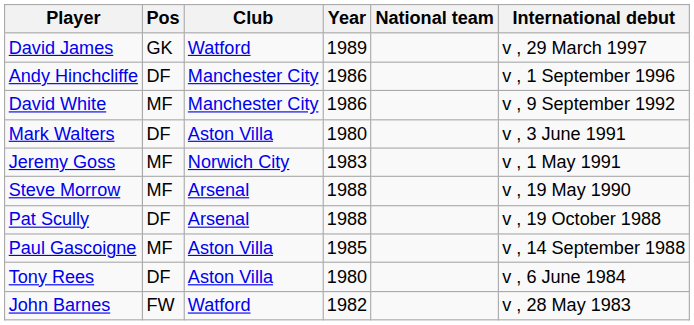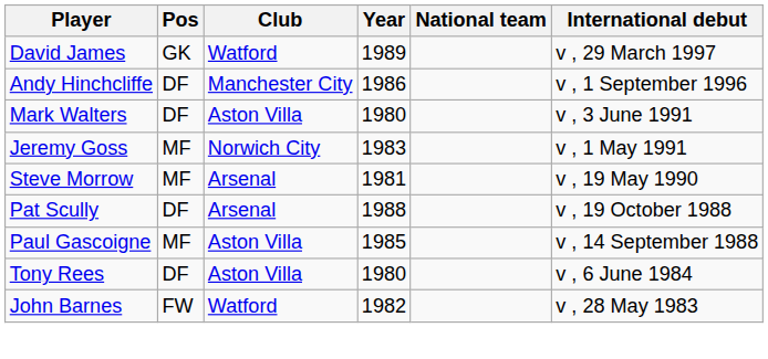- row: David White | MF | Manchester City | 1986 | v , 9 September 1992
Steve Morrow | Year: 1988 -> 1981
